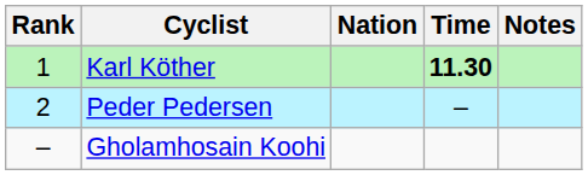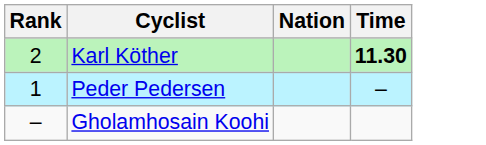- column: Notes
Karl Köther | Rank: 1 -> 2
Peder Pedersen | Rank: 2 -> 1
